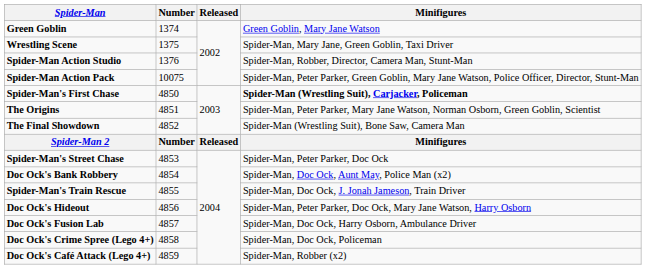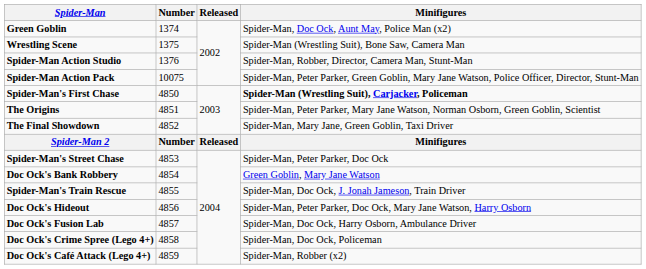Green Goblin | Minifigures: Green Goblin, Mary Jane Watson -> Spider-Man, Doc Ock, Aunt May, Police Man (x2)
Wrestling Scene | Minifigures: Spider-Man, Mary Jane, Green Goblin, Taxi Driver -> Spider-Man (Wrestling Suit), Bone Saw, Camera Man
The Final Showdown | Minifigures: Spider-Man (Wrestling Suit), Bone Saw, Camera Man -> Spider-Man, Mary Jane, Green Goblin, Taxi Driver
Doc Ock's Bank Robbery | Minifigures: Spider-Man, Doc Ock, Aunt May, Police Man (x2) -> Green Goblin, Mary Jane Watson
